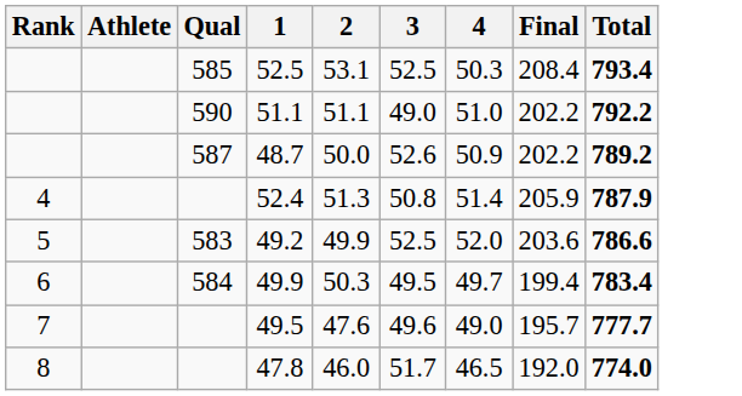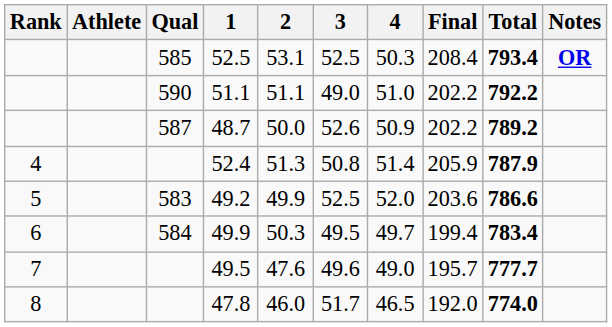+ column: Notes | OR
